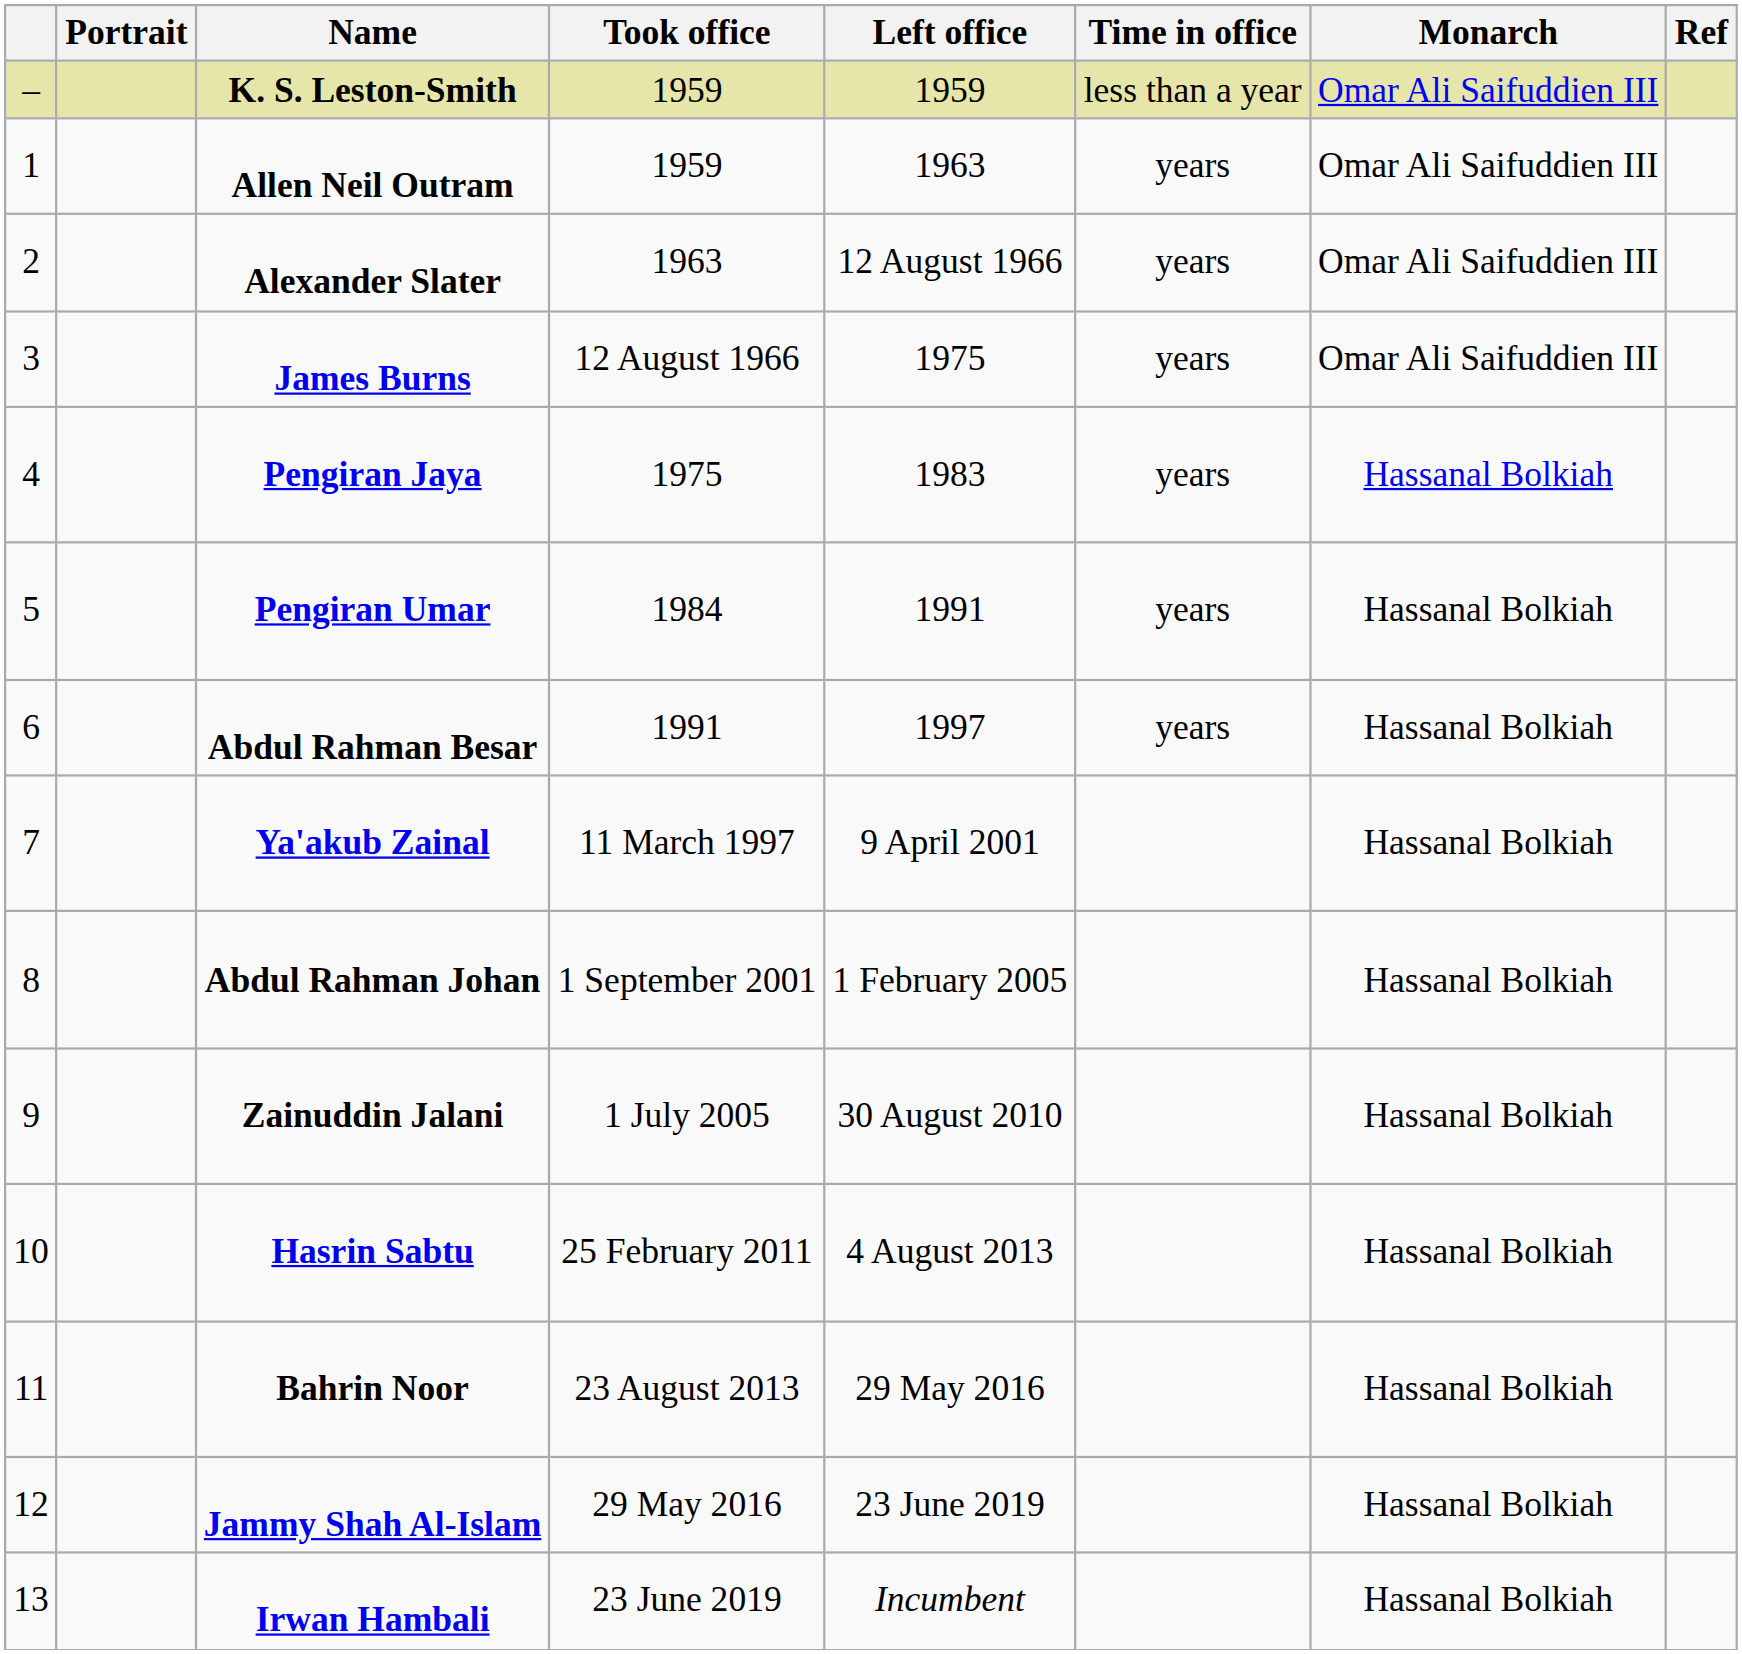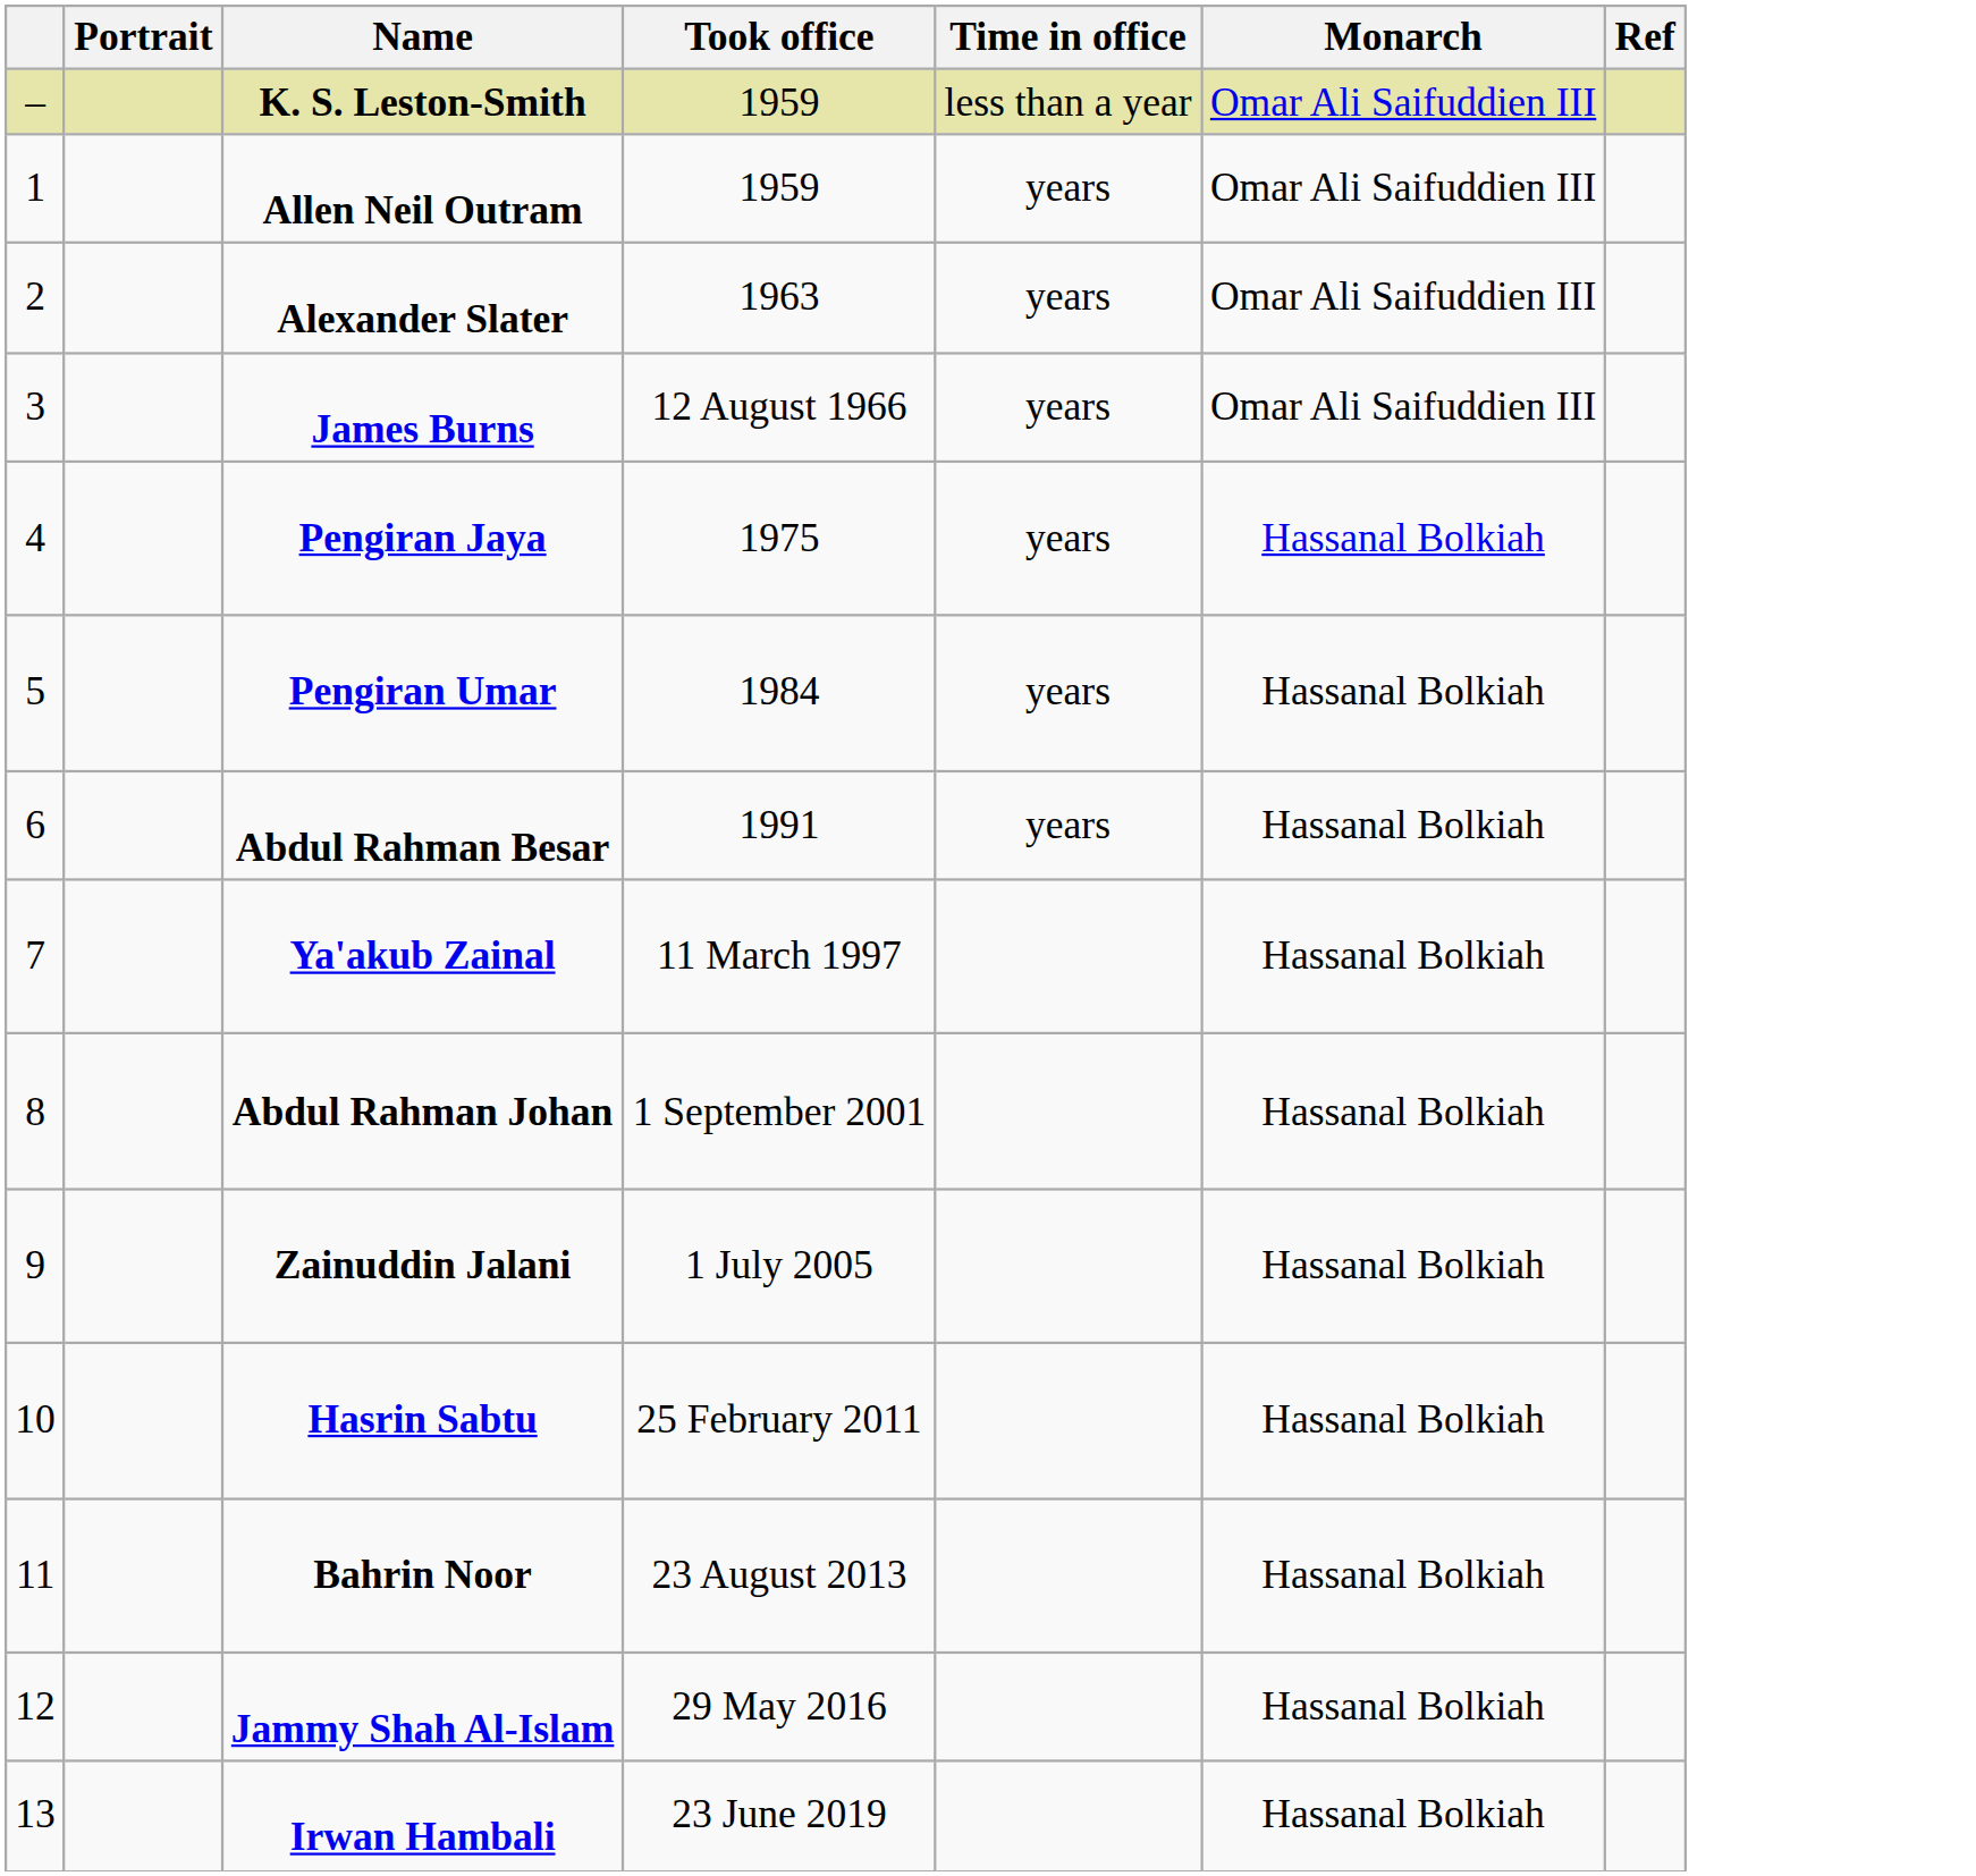- column: Left office | 1959 | 1963 | 12 August 1966 | 1975 | 1983 | 1991 | 1997 | 9 April 2001 | 1 February 2005 | 30 August 2010 | 4 August 2013 | 29 May 2016 | 23 June 2019 | Incumbent
